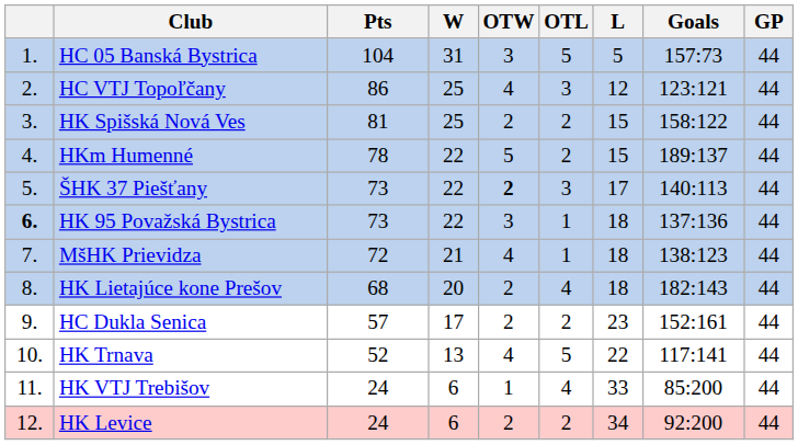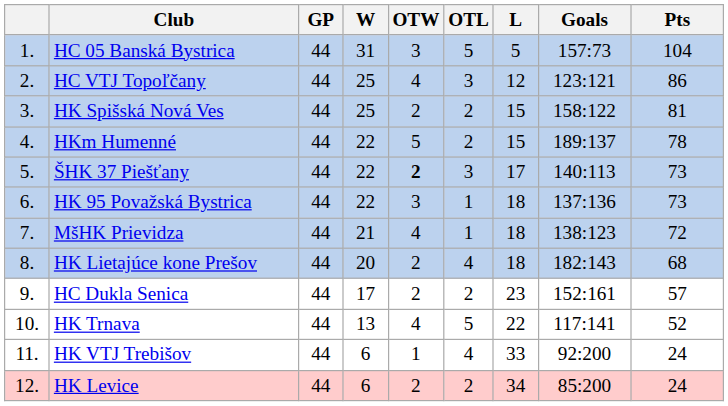columns swapped: GP <-> Pts
HK 95 Považská Bystrica | column 1: bold -> normal
HK VTJ Trebišov | Goals: 85:200 -> 92:200
HK Levice | Goals: 92:200 -> 85:200
